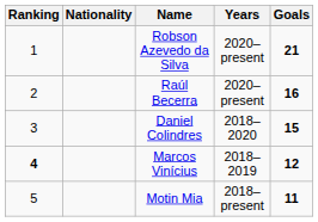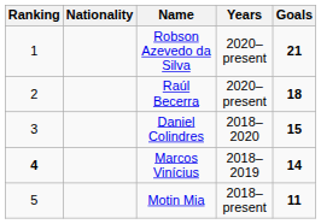Raúl Becerra | Goals: 16 -> 18
Marcos Vinícius | Goals: 12 -> 14
